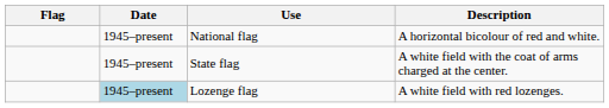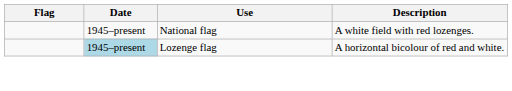National flag | Description: A horizontal bicolour of red and white. -> A white field with red lozenges.
- row: 1945–present | State flag | A white field with the coat of arms charged at the center.
Lozenge flag | Description: A white field with red lozenges. -> A horizontal bicolour of red and white.
